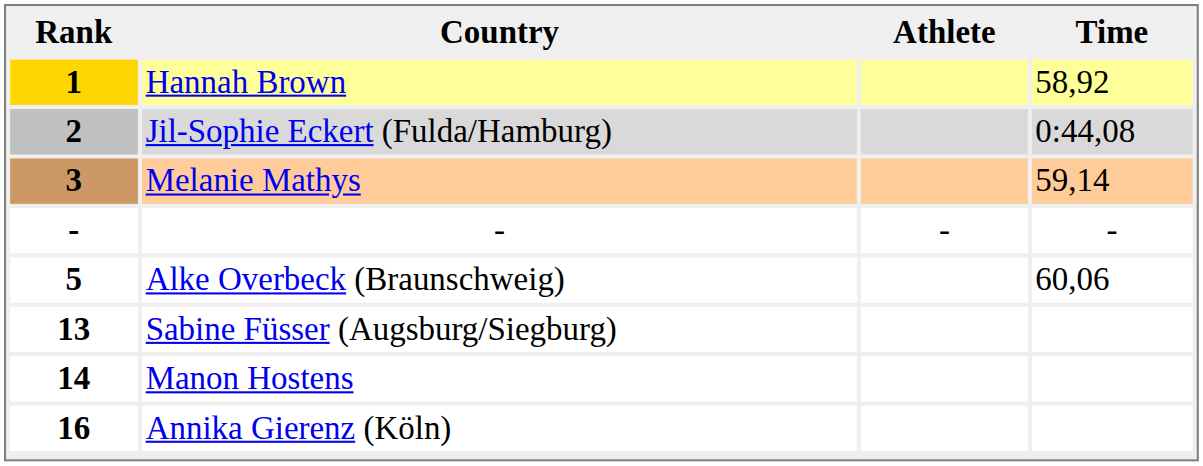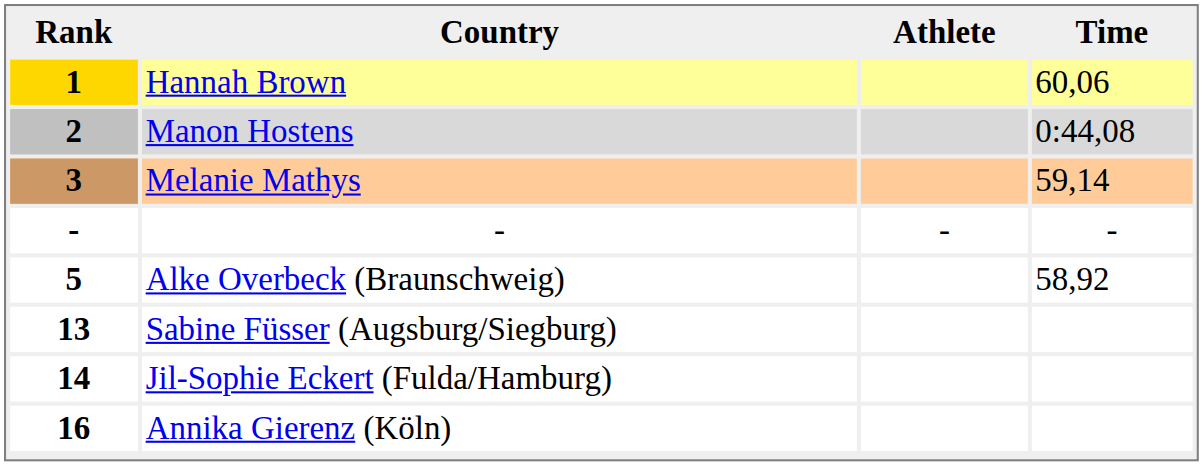1 | Time: 58,92 -> 60,06
2 | Country: Jil-Sophie Eckert (Fulda/Hamburg) -> Manon Hostens
5 | Time: 60,06 -> 58,92
14 | Country: Manon Hostens -> Jil-Sophie Eckert (Fulda/Hamburg)
